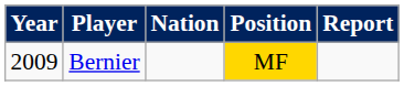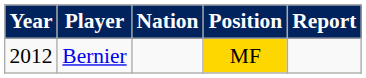Bernier | Year: 2009 -> 2012
